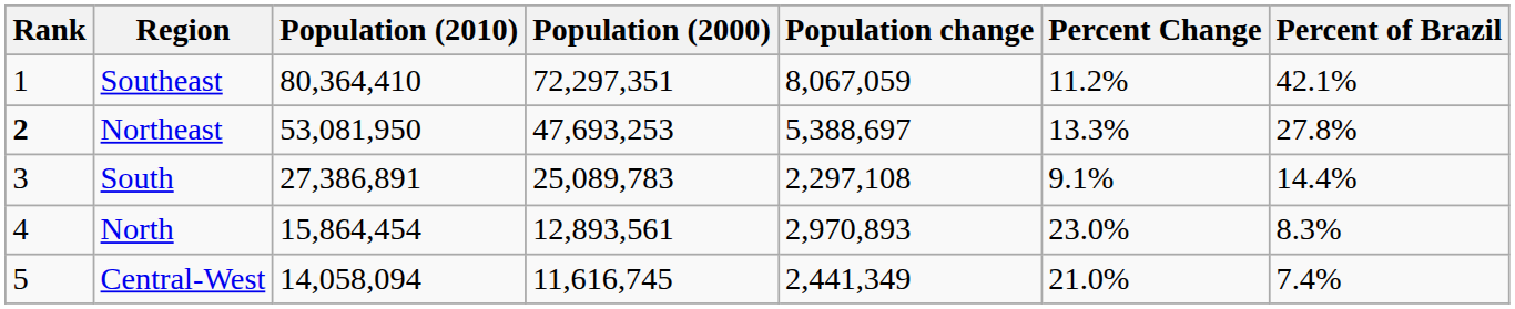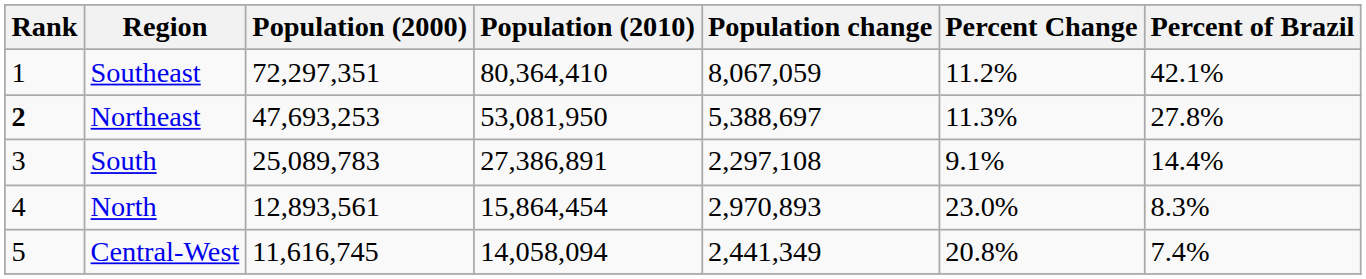columns swapped: Population (2000) <-> Population (2010)
Northeast | Percent Change: 13.3% -> 11.3%
Central-West | Percent Change: 21.0% -> 20.8%
